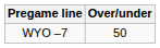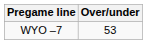WYO –7 | Over/under: 50 -> 53
